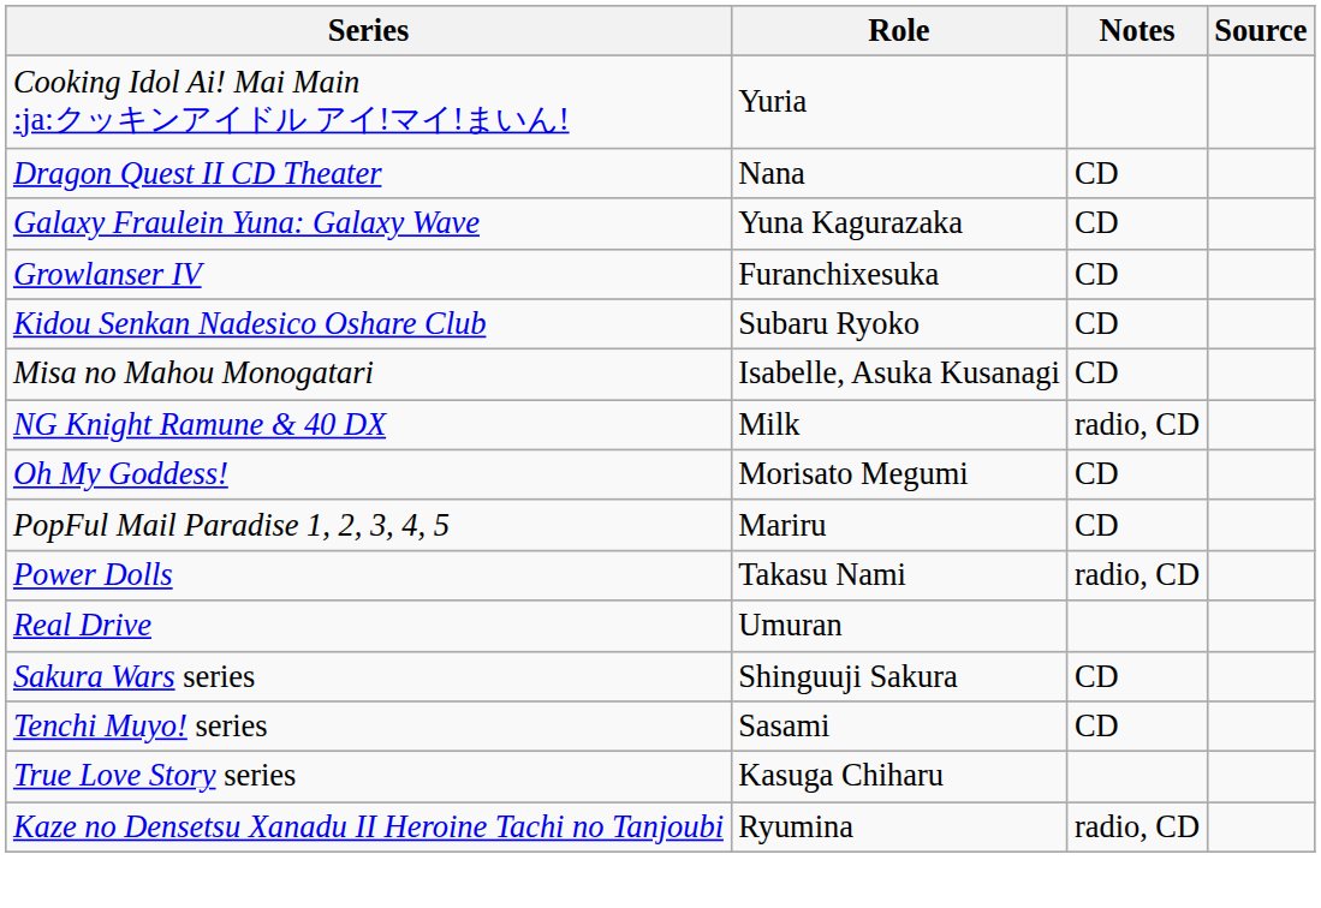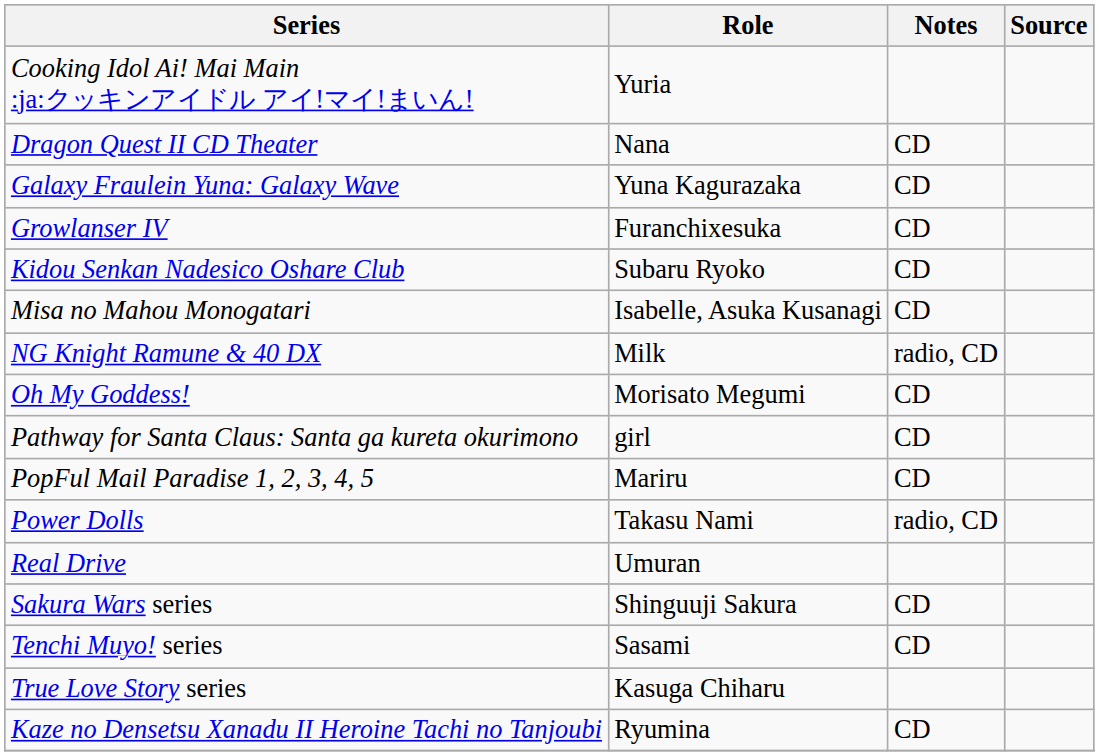+ row: Pathway for Santa Claus: Santa ga kureta okurimono | girl | CD
Kaze no Densetsu Xanadu II Heroine Tachi no Tanjoubi | Notes: radio, CD -> CD
